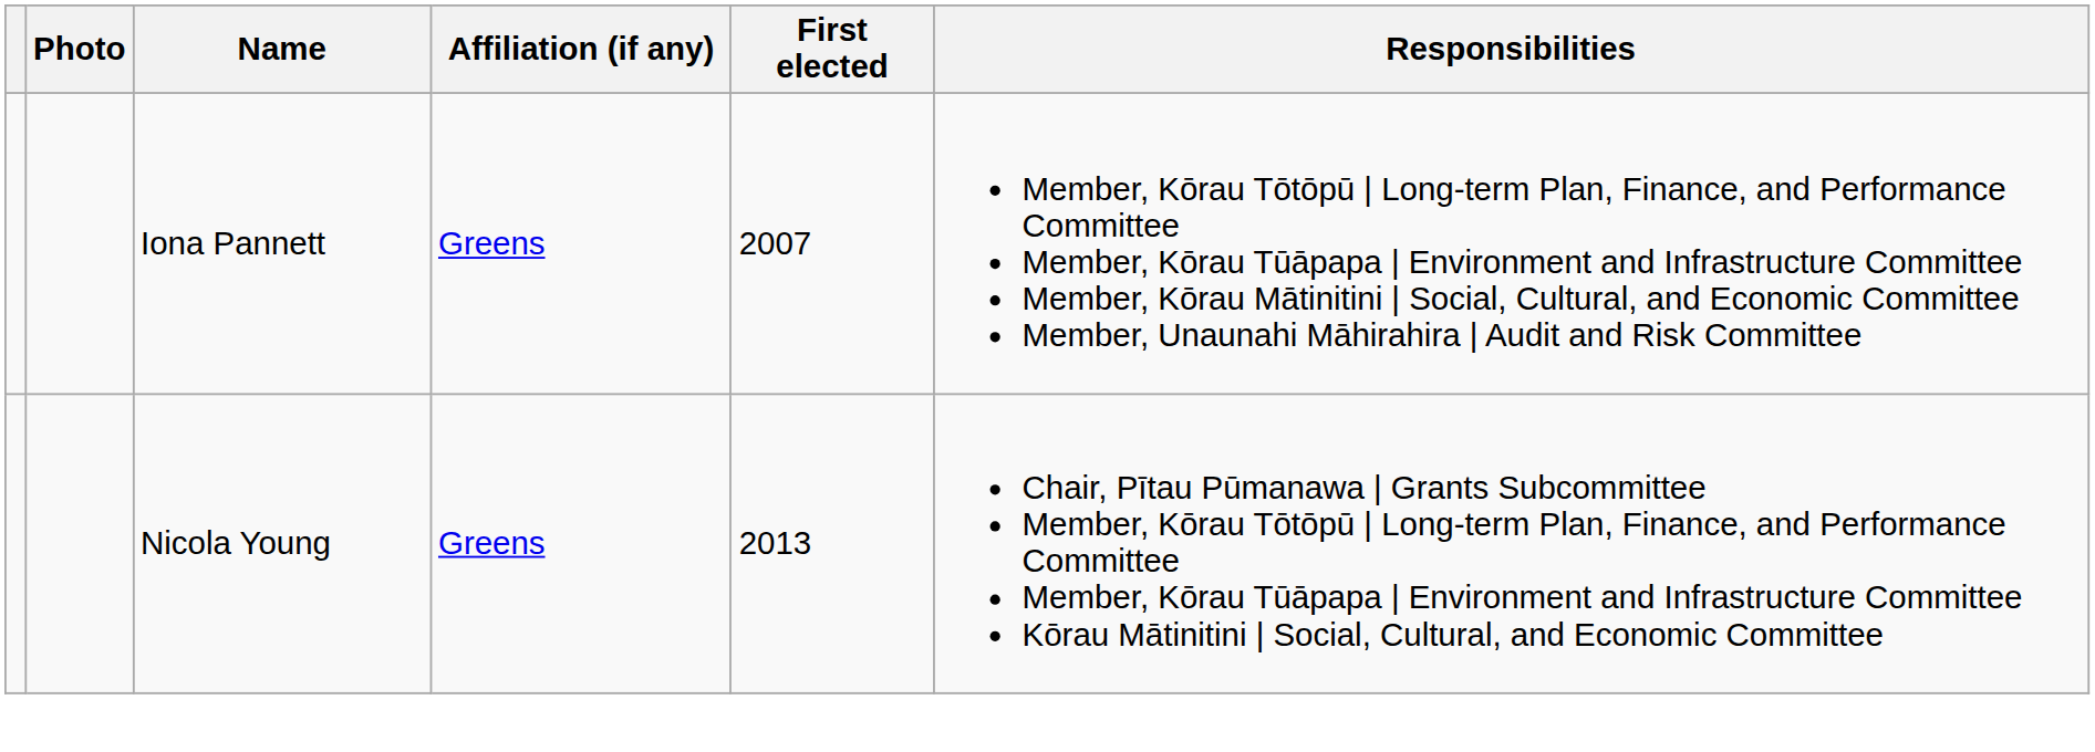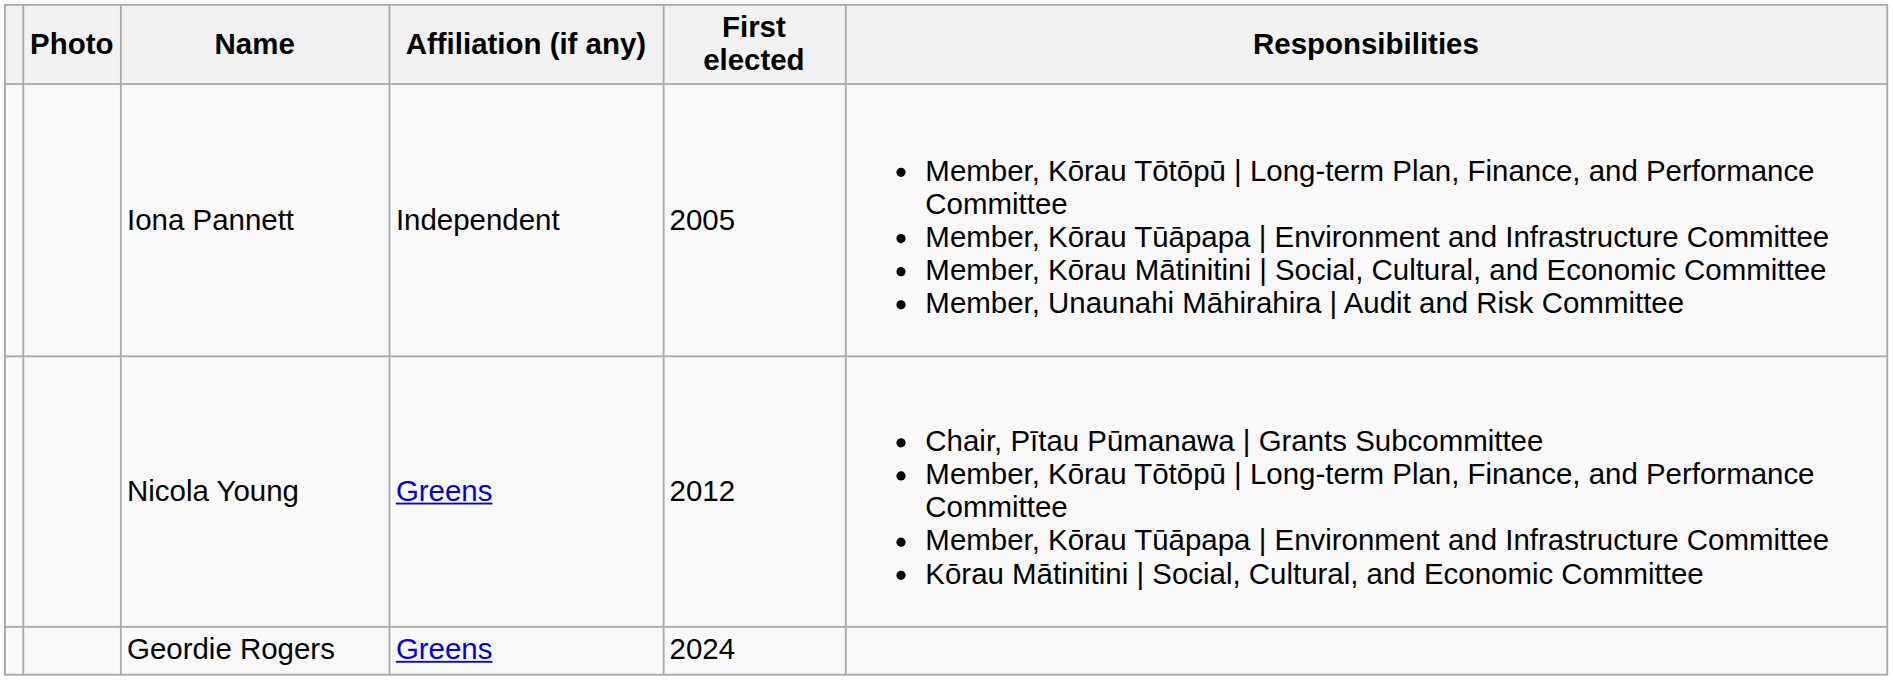Iona Pannett | Affiliation (if any): Greens -> Independent
Iona Pannett | First elected: 2007 -> 2005
Nicola Young | First elected: 2013 -> 2012
+ row: Geordie Rogers | Greens | 2024
